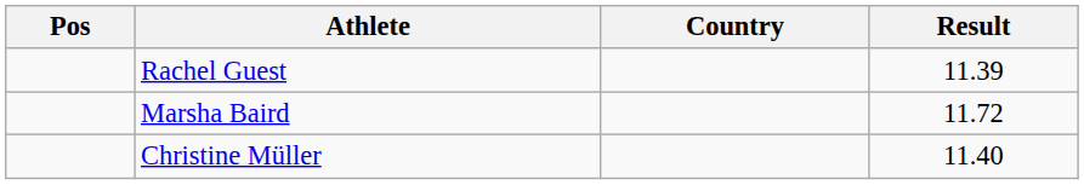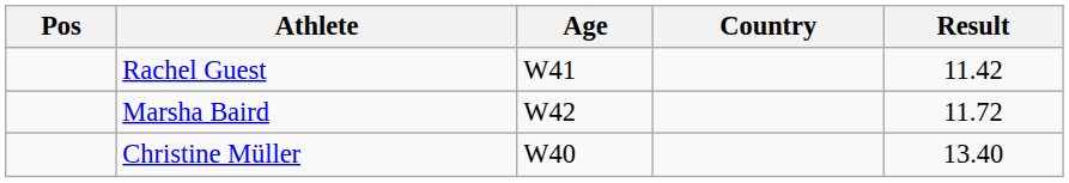+ column: Age | W41 | W42 | W40
Rachel Guest | Result: 11.39 -> 11.42
Christine Müller | Result: 11.40 -> 13.40
